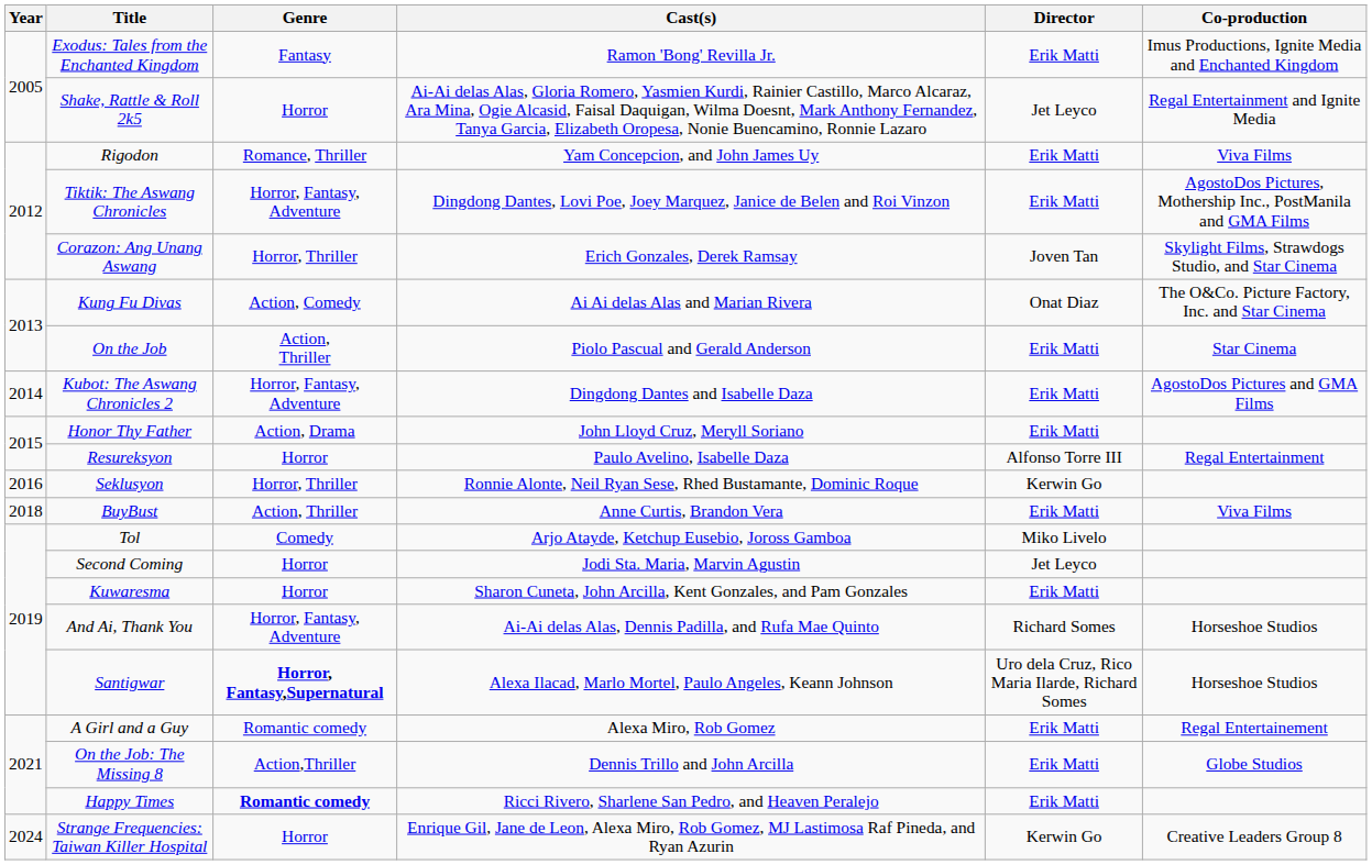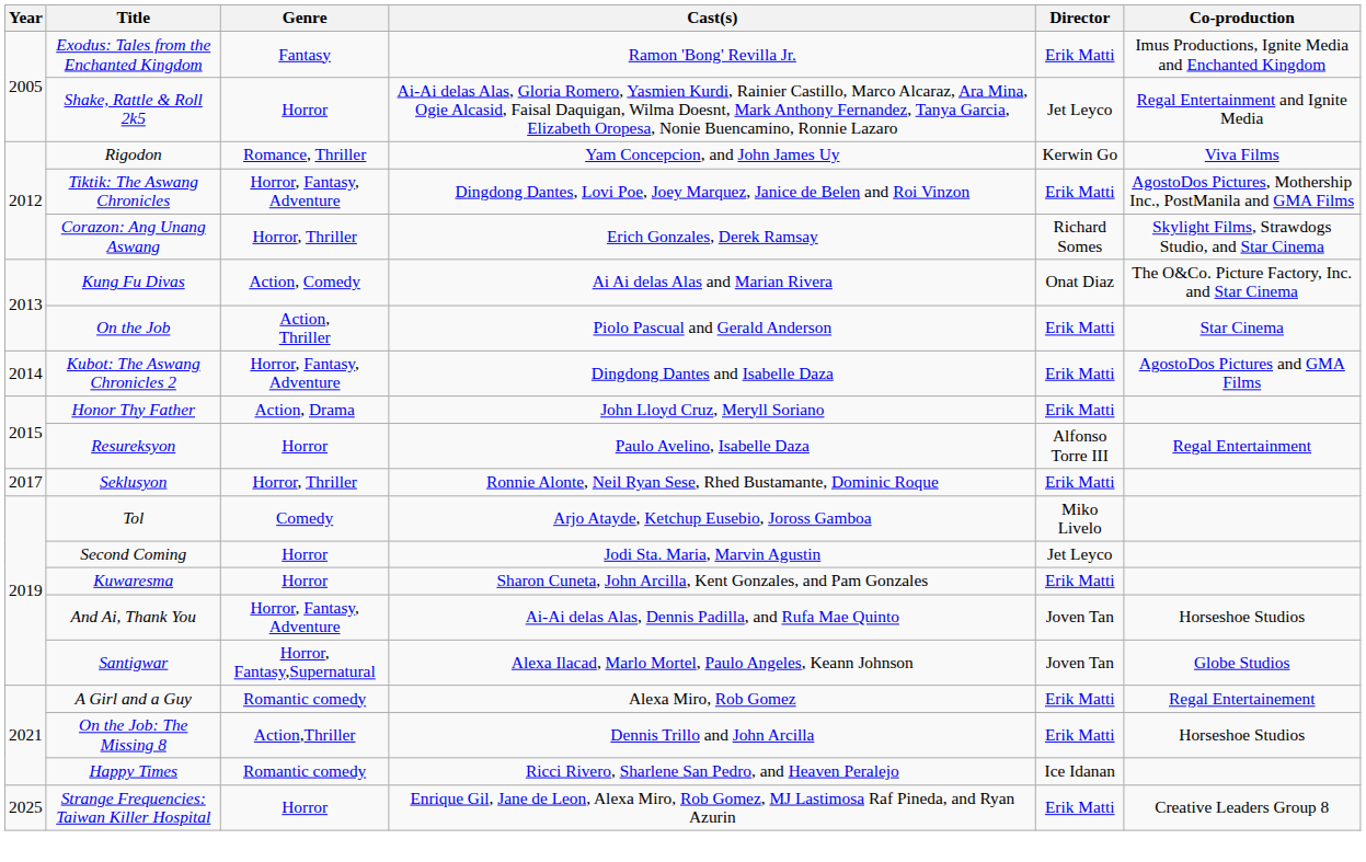Rigodon | Director: Erik Matti -> Kerwin Go
Corazon: Ang Unang Aswang | Director: Joven Tan -> Richard Somes
Seklusyon | Year: 2016 -> 2017
Seklusyon | Director: Kerwin Go -> Erik Matti
- row: 2018 | BuyBust | Action, Thriller | Anne Curtis, Brandon Vera | Erik Matti | Viva Films
And Ai, Thank You | Director: Richard Somes -> Joven Tan
Santigwar | Genre: bold -> normal
Santigwar | Director: Uro dela Cruz, Rico Maria Ilarde, Richard Somes -> Joven Tan
Santigwar | Co-production: Horseshoe Studios -> Globe Studios
On the Job: The Missing 8 | Co-production: Globe Studios -> Horseshoe Studios
Happy Times | Genre: bold -> normal
Happy Times | Director: Erik Matti -> Ice Idanan
Strange Frequencies: Taiwan Killer Hospital | Year: 2024 -> 2025
Strange Frequencies: Taiwan Killer Hospital | Director: Kerwin Go -> Erik Matti
